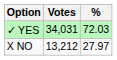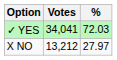✓ YES | Votes: 34,031 -> 34,041
